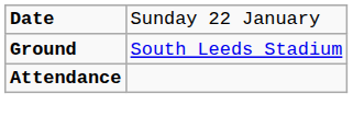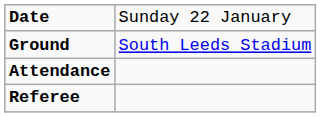+ row: Referee
